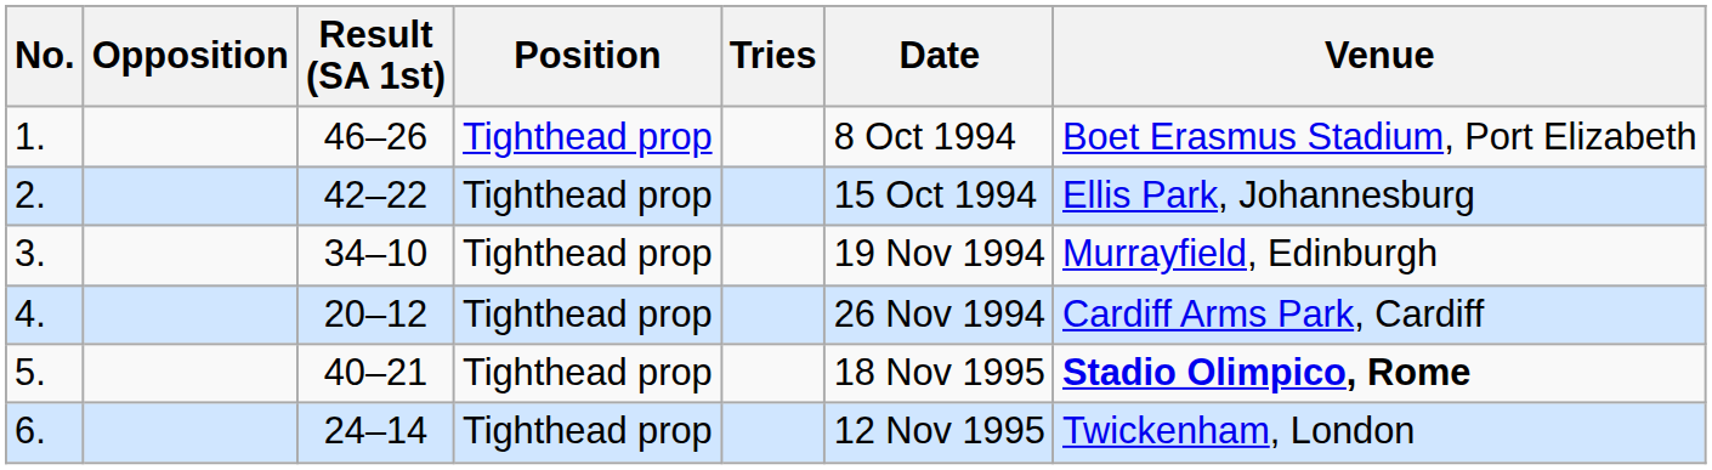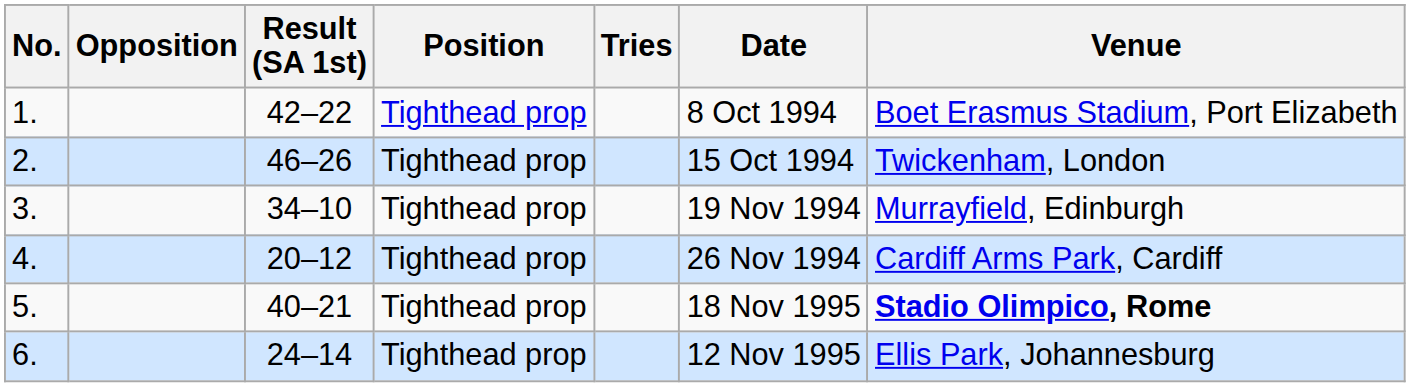1. | Result (SA 1st): 46–26 -> 42–22
2. | Result (SA 1st): 42–22 -> 46–26
2. | Venue: Ellis Park, Johannesburg -> Twickenham, London
6. | Venue: Twickenham, London -> Ellis Park, Johannesburg
